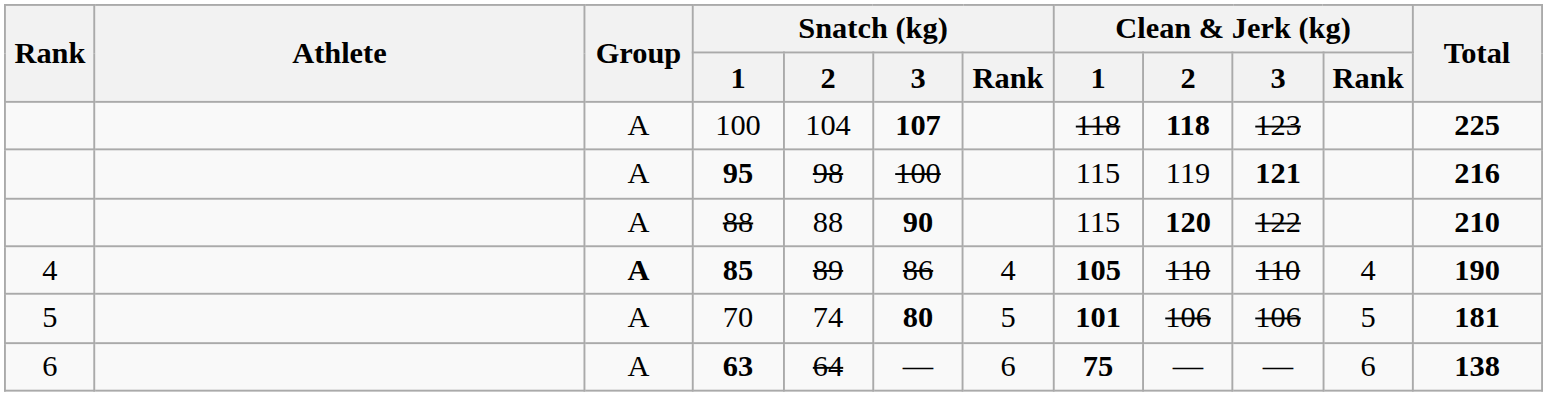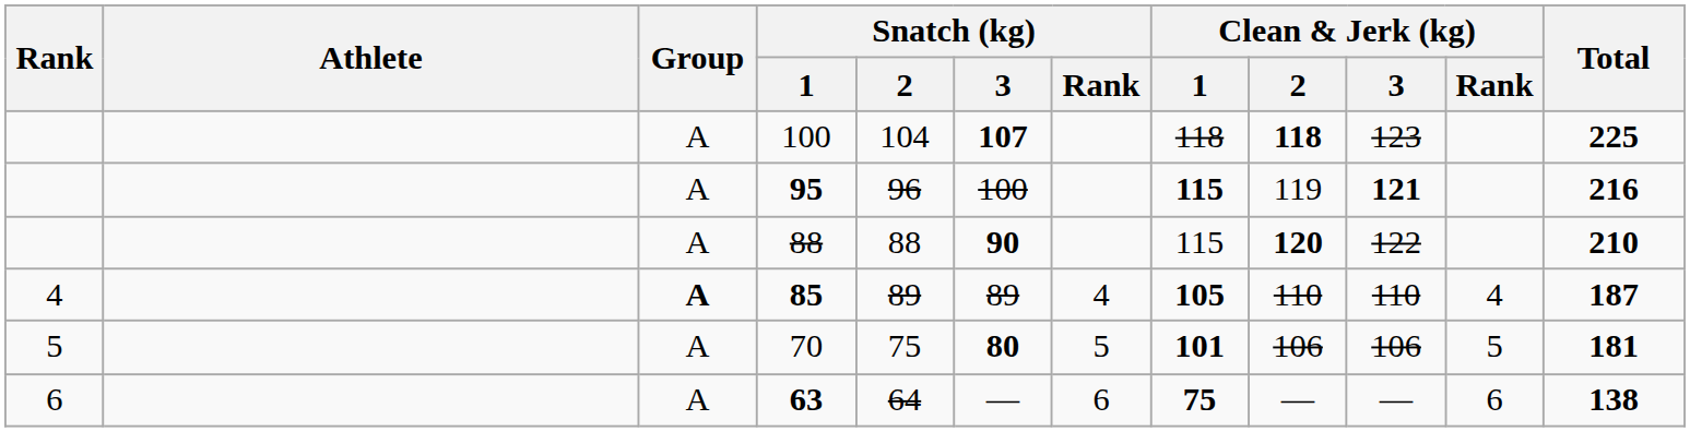95 | Snatch (kg) / 2: 98 -> 96
95 | Clean & Jerk (kg) / 1: normal -> bold
85 | Snatch (kg) / 3: 86 -> 89
85 | Total: 190 -> 187
70 | Snatch (kg) / 2: 74 -> 75
